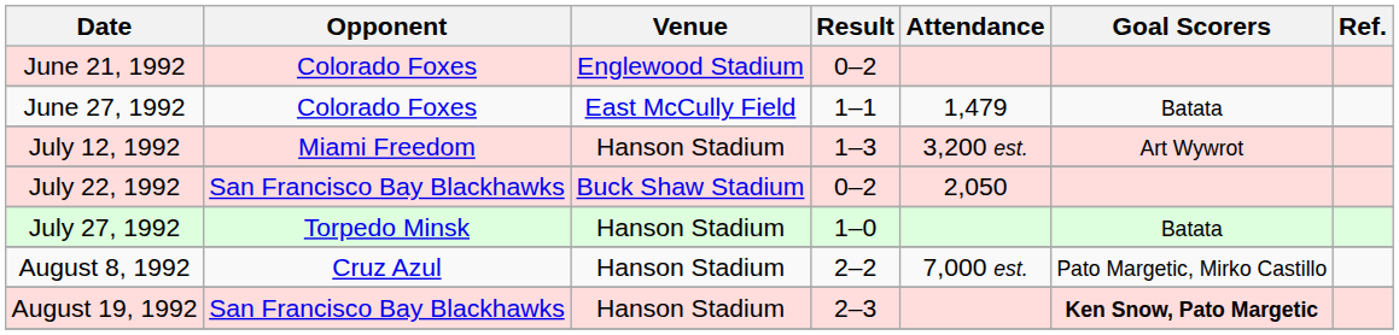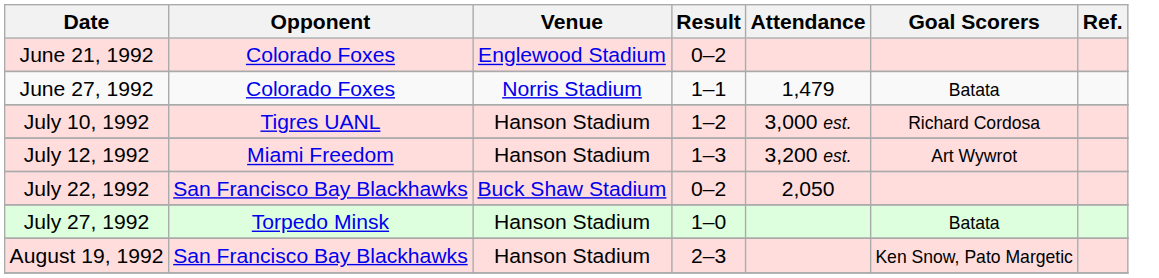June 27, 1992 | Venue: East McCully Field -> Norris Stadium
+ row: July 10, 1992 | Tigres UANL | Hanson Stadium | 1–2 | 3,000 est. | Richard Cordosa
- row: August 8, 1992 | Cruz Azul | Hanson Stadium | 2–2 | 7,000 est. | Pato Margetic, Mirko Castillo
August 19, 1992 | Goal Scorers: bold -> normal
